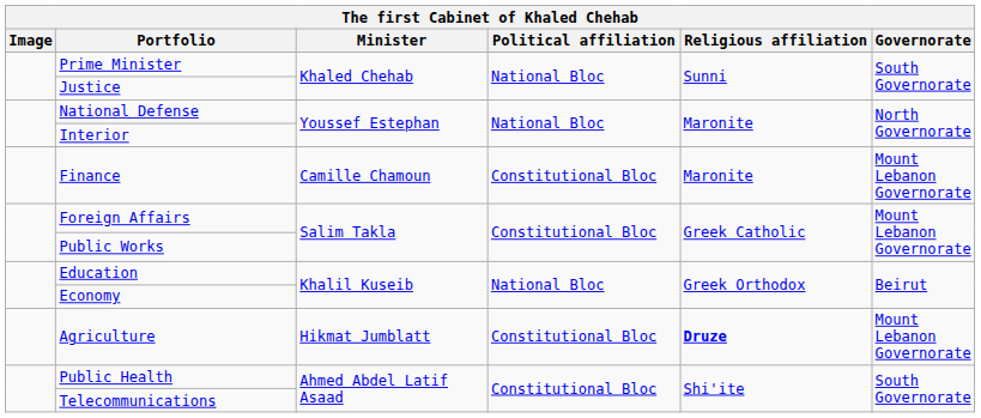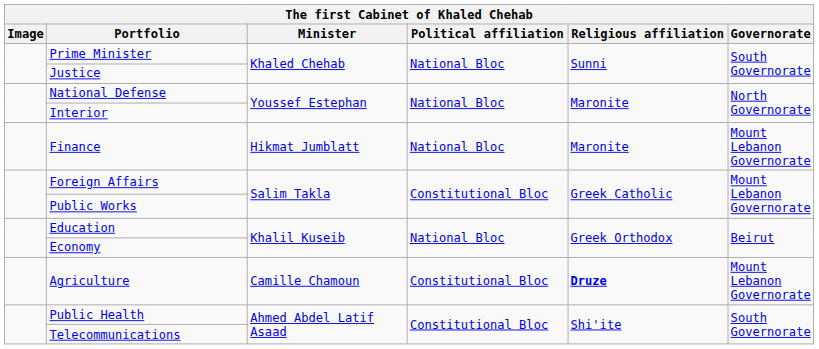Finance | Minister: Camille Chamoun -> Hikmat Jumblatt
Finance | Political affiliation: Constitutional Bloc -> National Bloc
Agriculture | Minister: Hikmat Jumblatt -> Camille Chamoun
